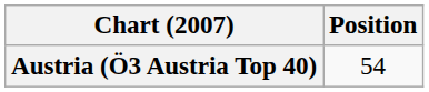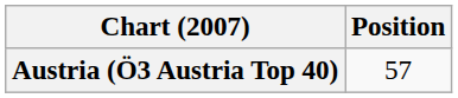Austria (Ö3 Austria Top 40) | Position: 54 -> 57
